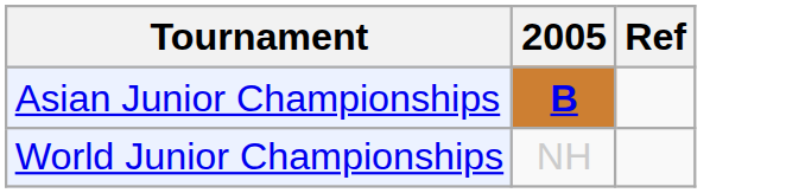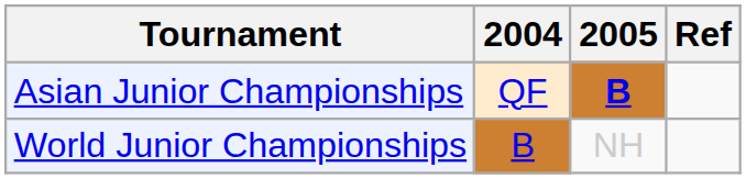+ column: 2004 | QF | B
